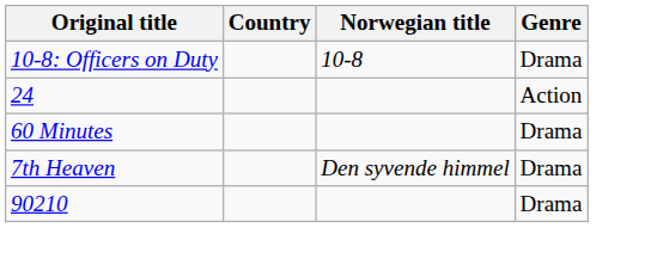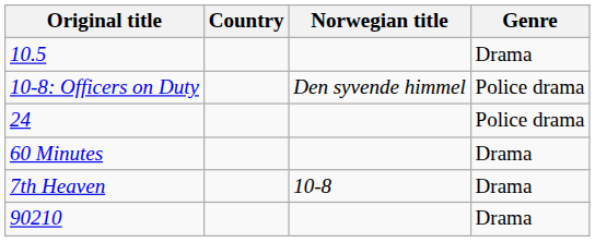+ row: 10.5 | Drama
10-8: Officers on Duty | Norwegian title: 10-8 -> Den syvende himmel
10-8: Officers on Duty | Genre: Drama -> Police drama
24 | Genre: Action -> Police drama
7th Heaven | Norwegian title: Den syvende himmel -> 10-8
